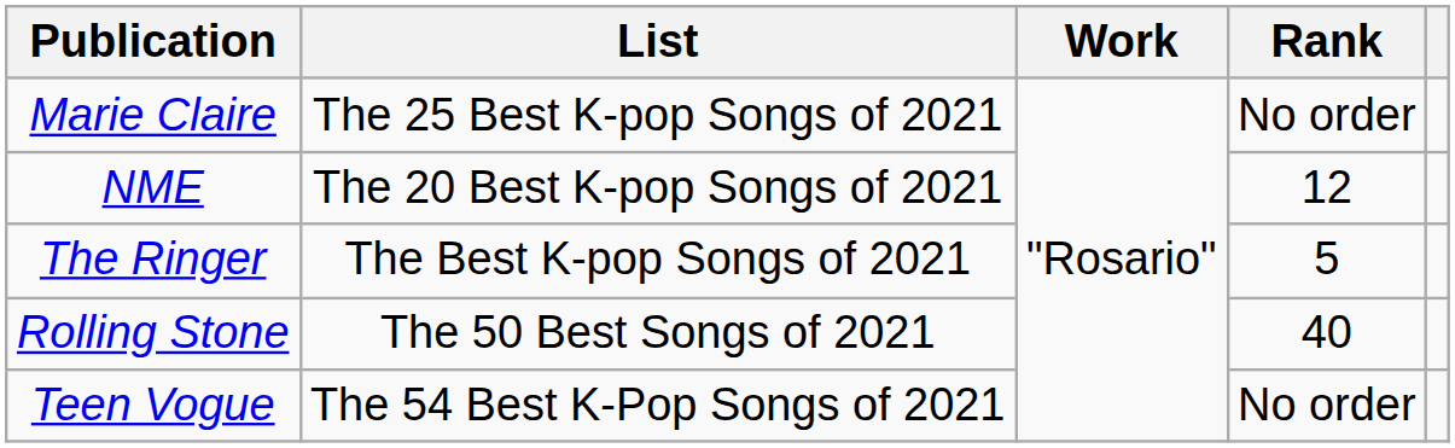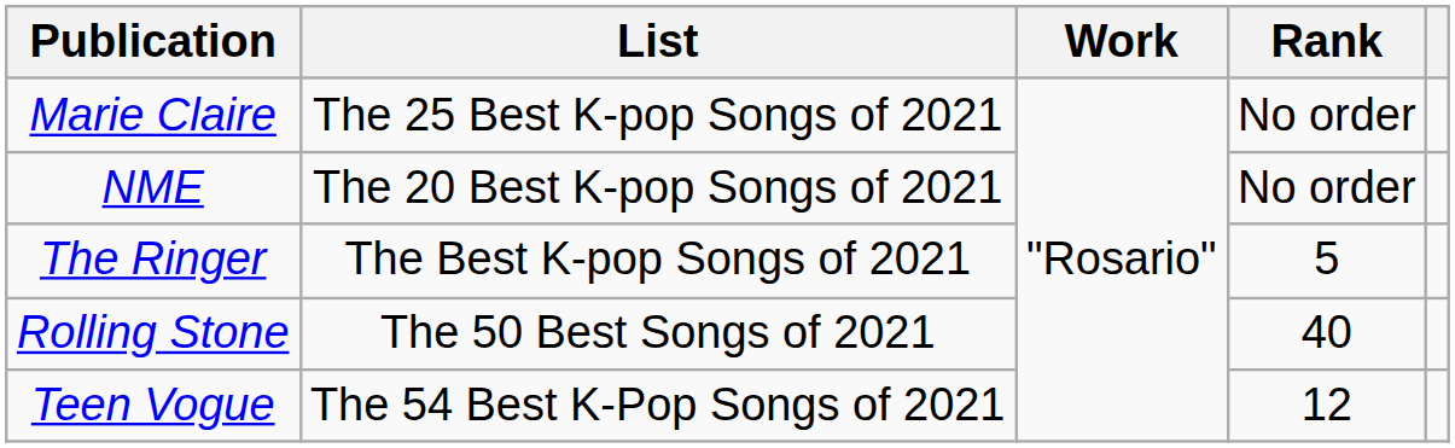NME | Rank: 12 -> No order
Teen Vogue | Rank: No order -> 12
